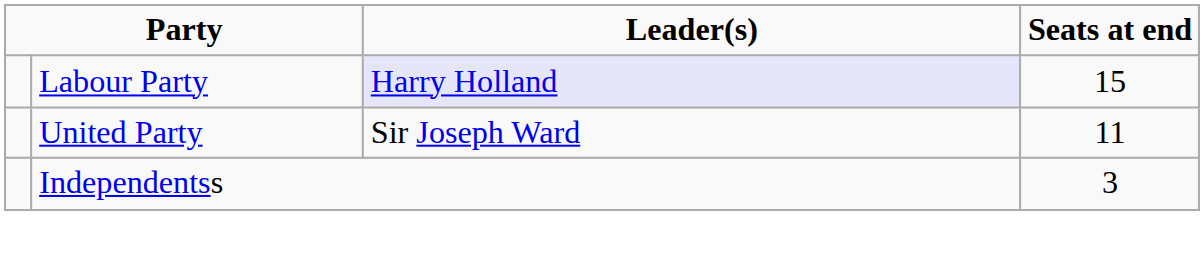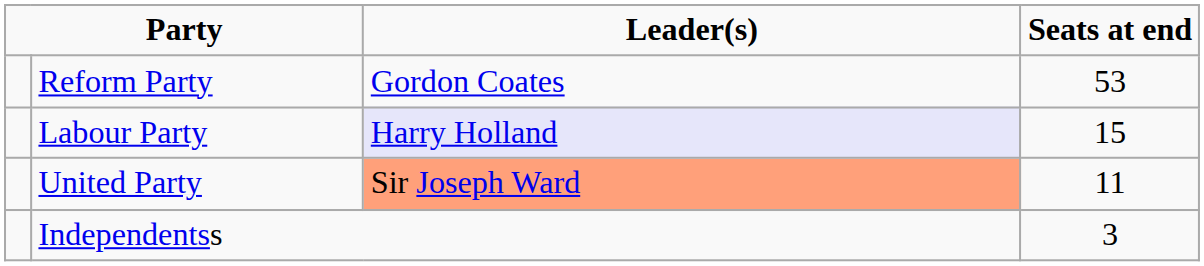+ row: Reform Party | Gordon Coates | 53
United Party | Leader(s): no background -> lightsalmon background
